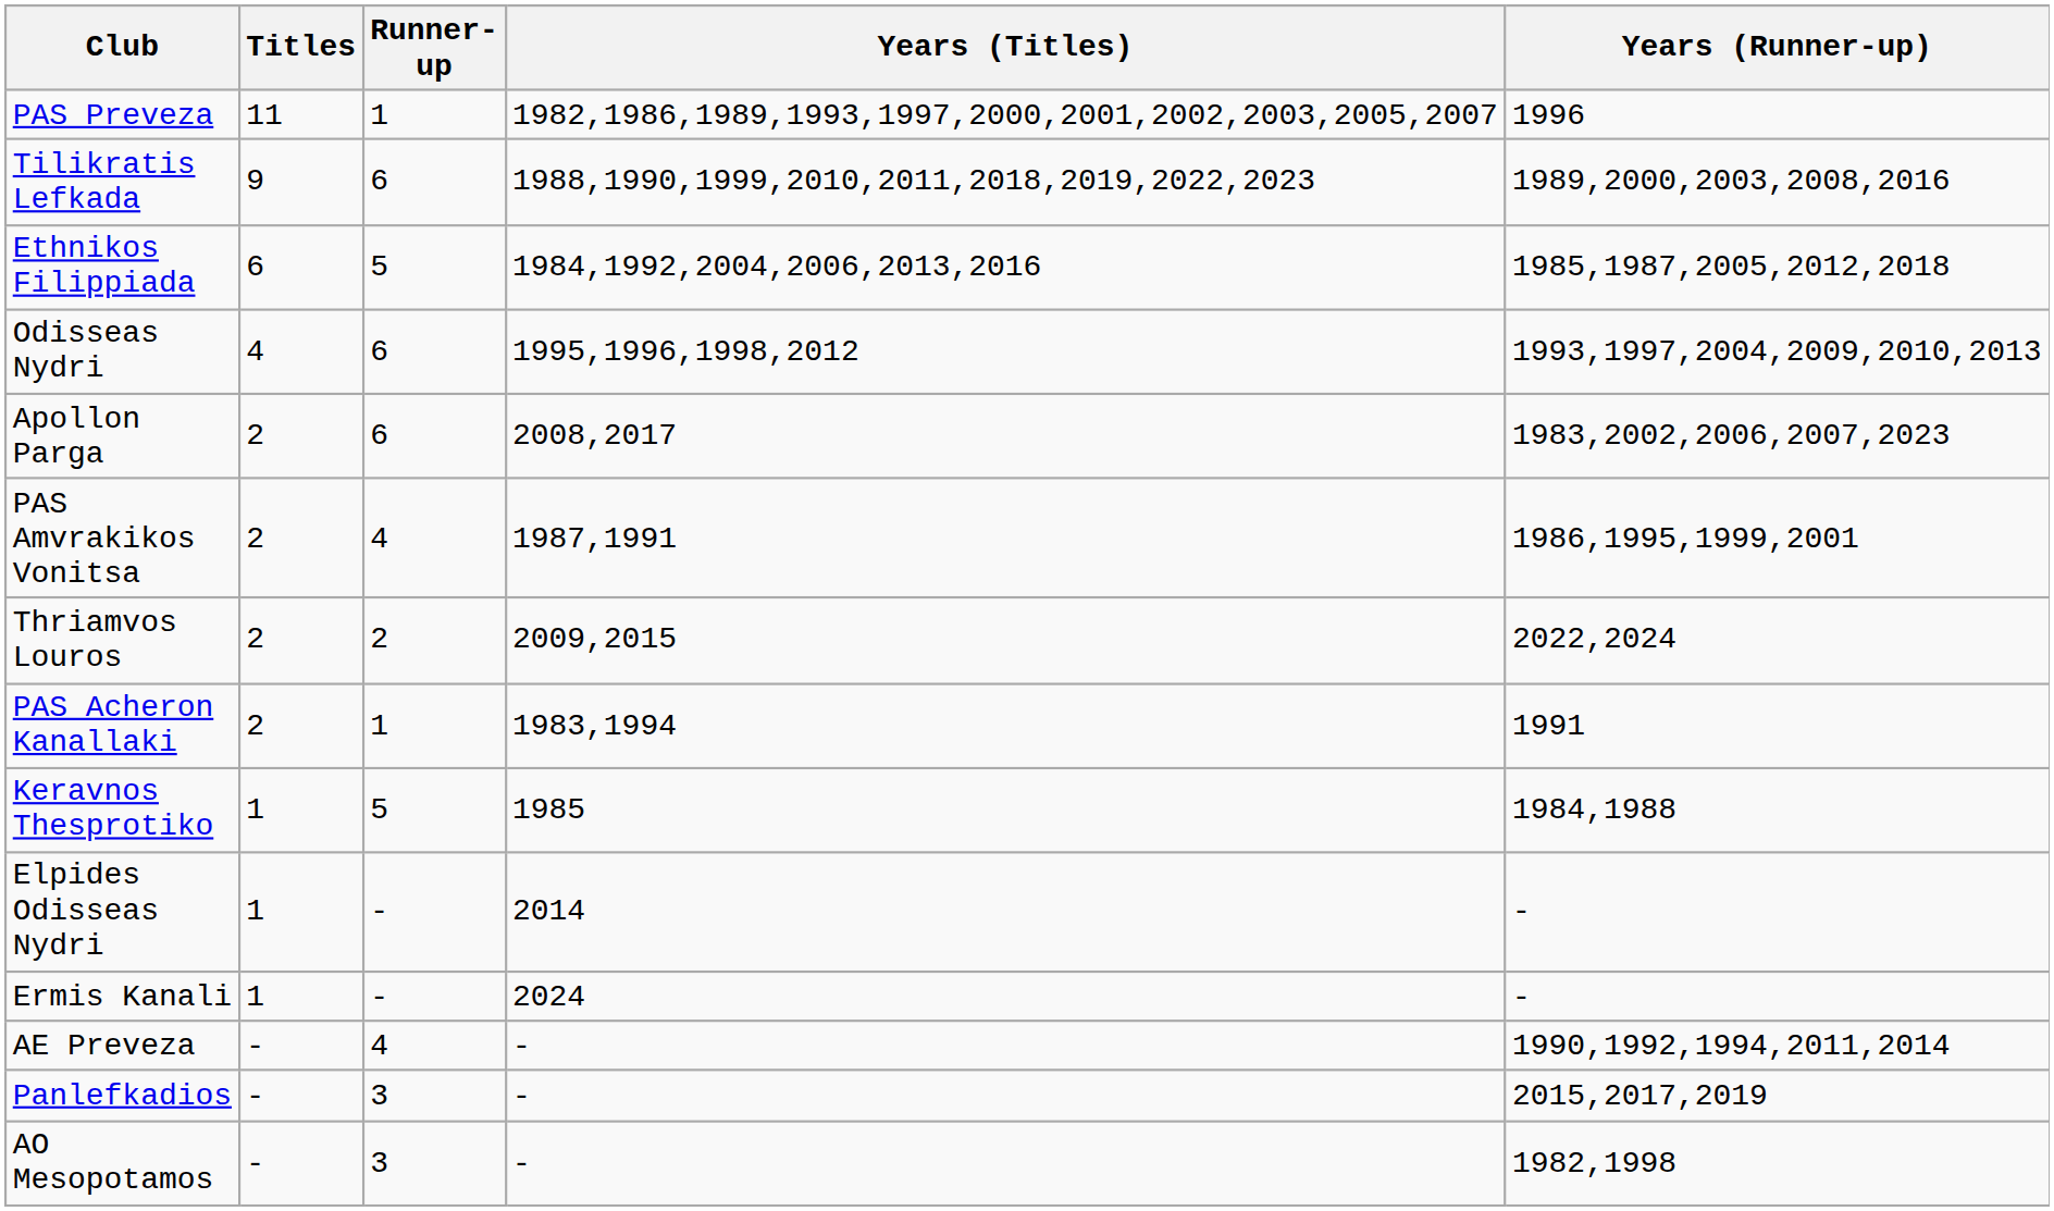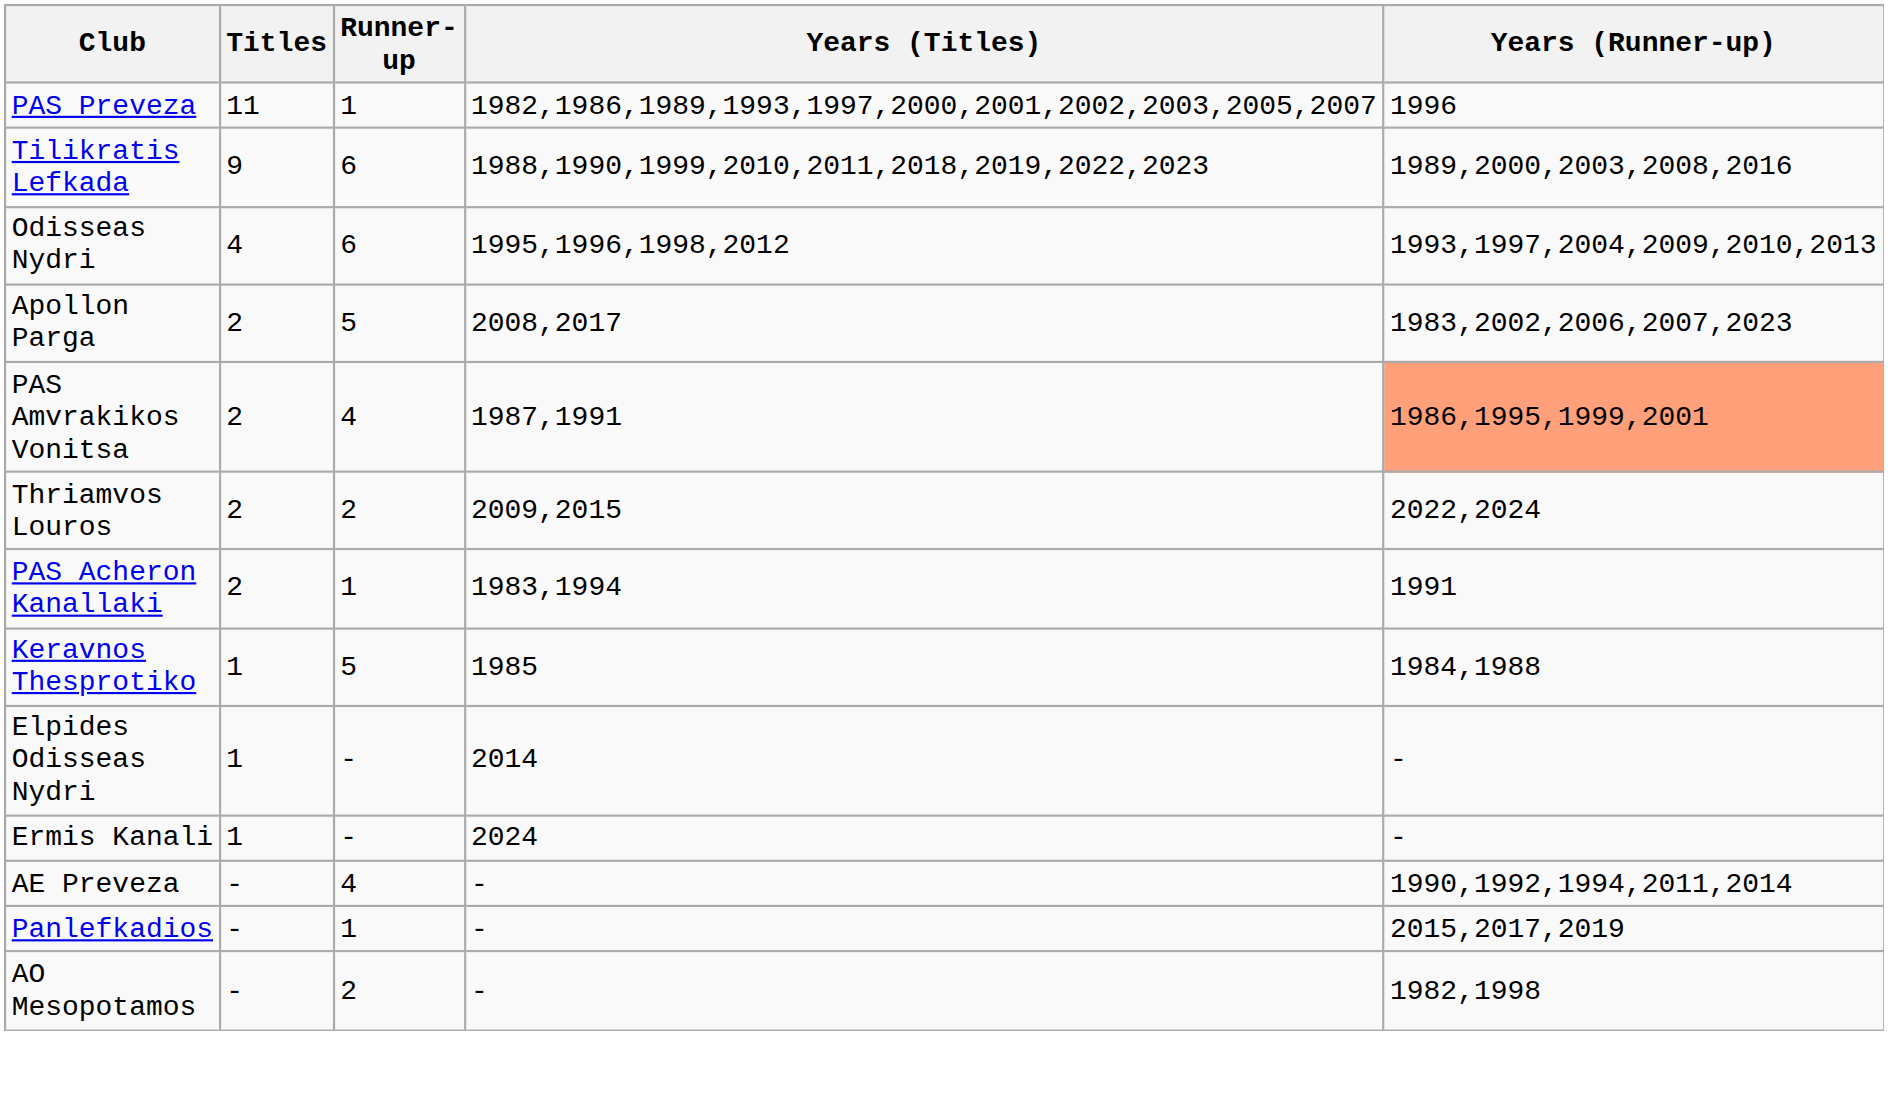- row: Ethnikos Filippiada | 6 | 5 | 1984,1992,2004,2006,2013,2016 | 1985,1987,2005,2012,2018
Apollon Parga | Runner-up: 6 -> 5
PAS Amvrakikos Vonitsa | Years (Runner-up): no background -> lightsalmon background
Panlefkadios | Runner-up: 3 -> 1
AO Mesopotamos | Runner-up: 3 -> 2
